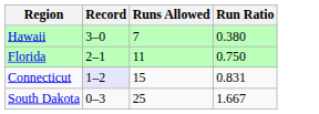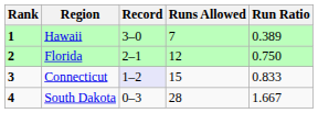+ column: Rank | 1 | 2 | 3 | 4
Hawaii | Run Ratio: 0.380 -> 0.389
Florida | Runs Allowed: 11 -> 12
Connecticut | Run Ratio: 0.831 -> 0.833
South Dakota | Runs Allowed: 25 -> 28
